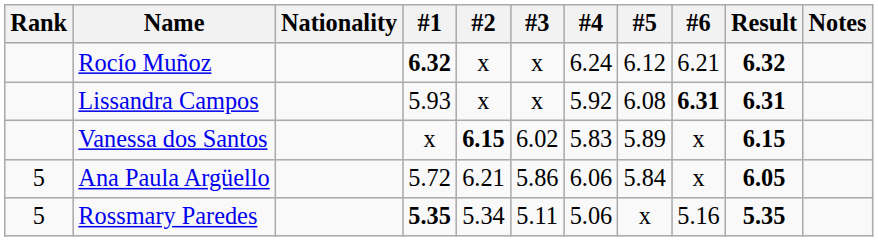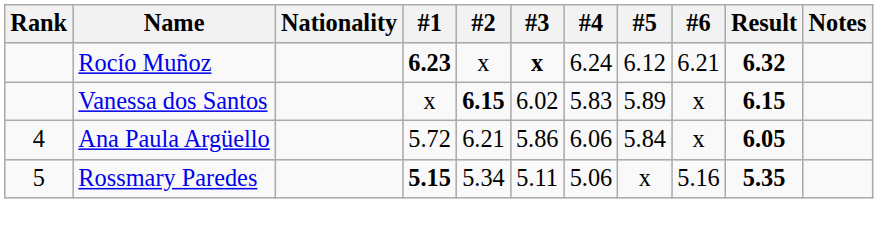Rocío Muñoz | #1: 6.32 -> 6.23
Rocío Muñoz | #3: normal -> bold
- row: Lissandra Campos | 5.93 | x | x | 5.92 | 6.08 | 6.31 | 6.31
Ana Paula Argüello | Rank: 5 -> 4
Rossmary Paredes | #1: 5.35 -> 5.15
